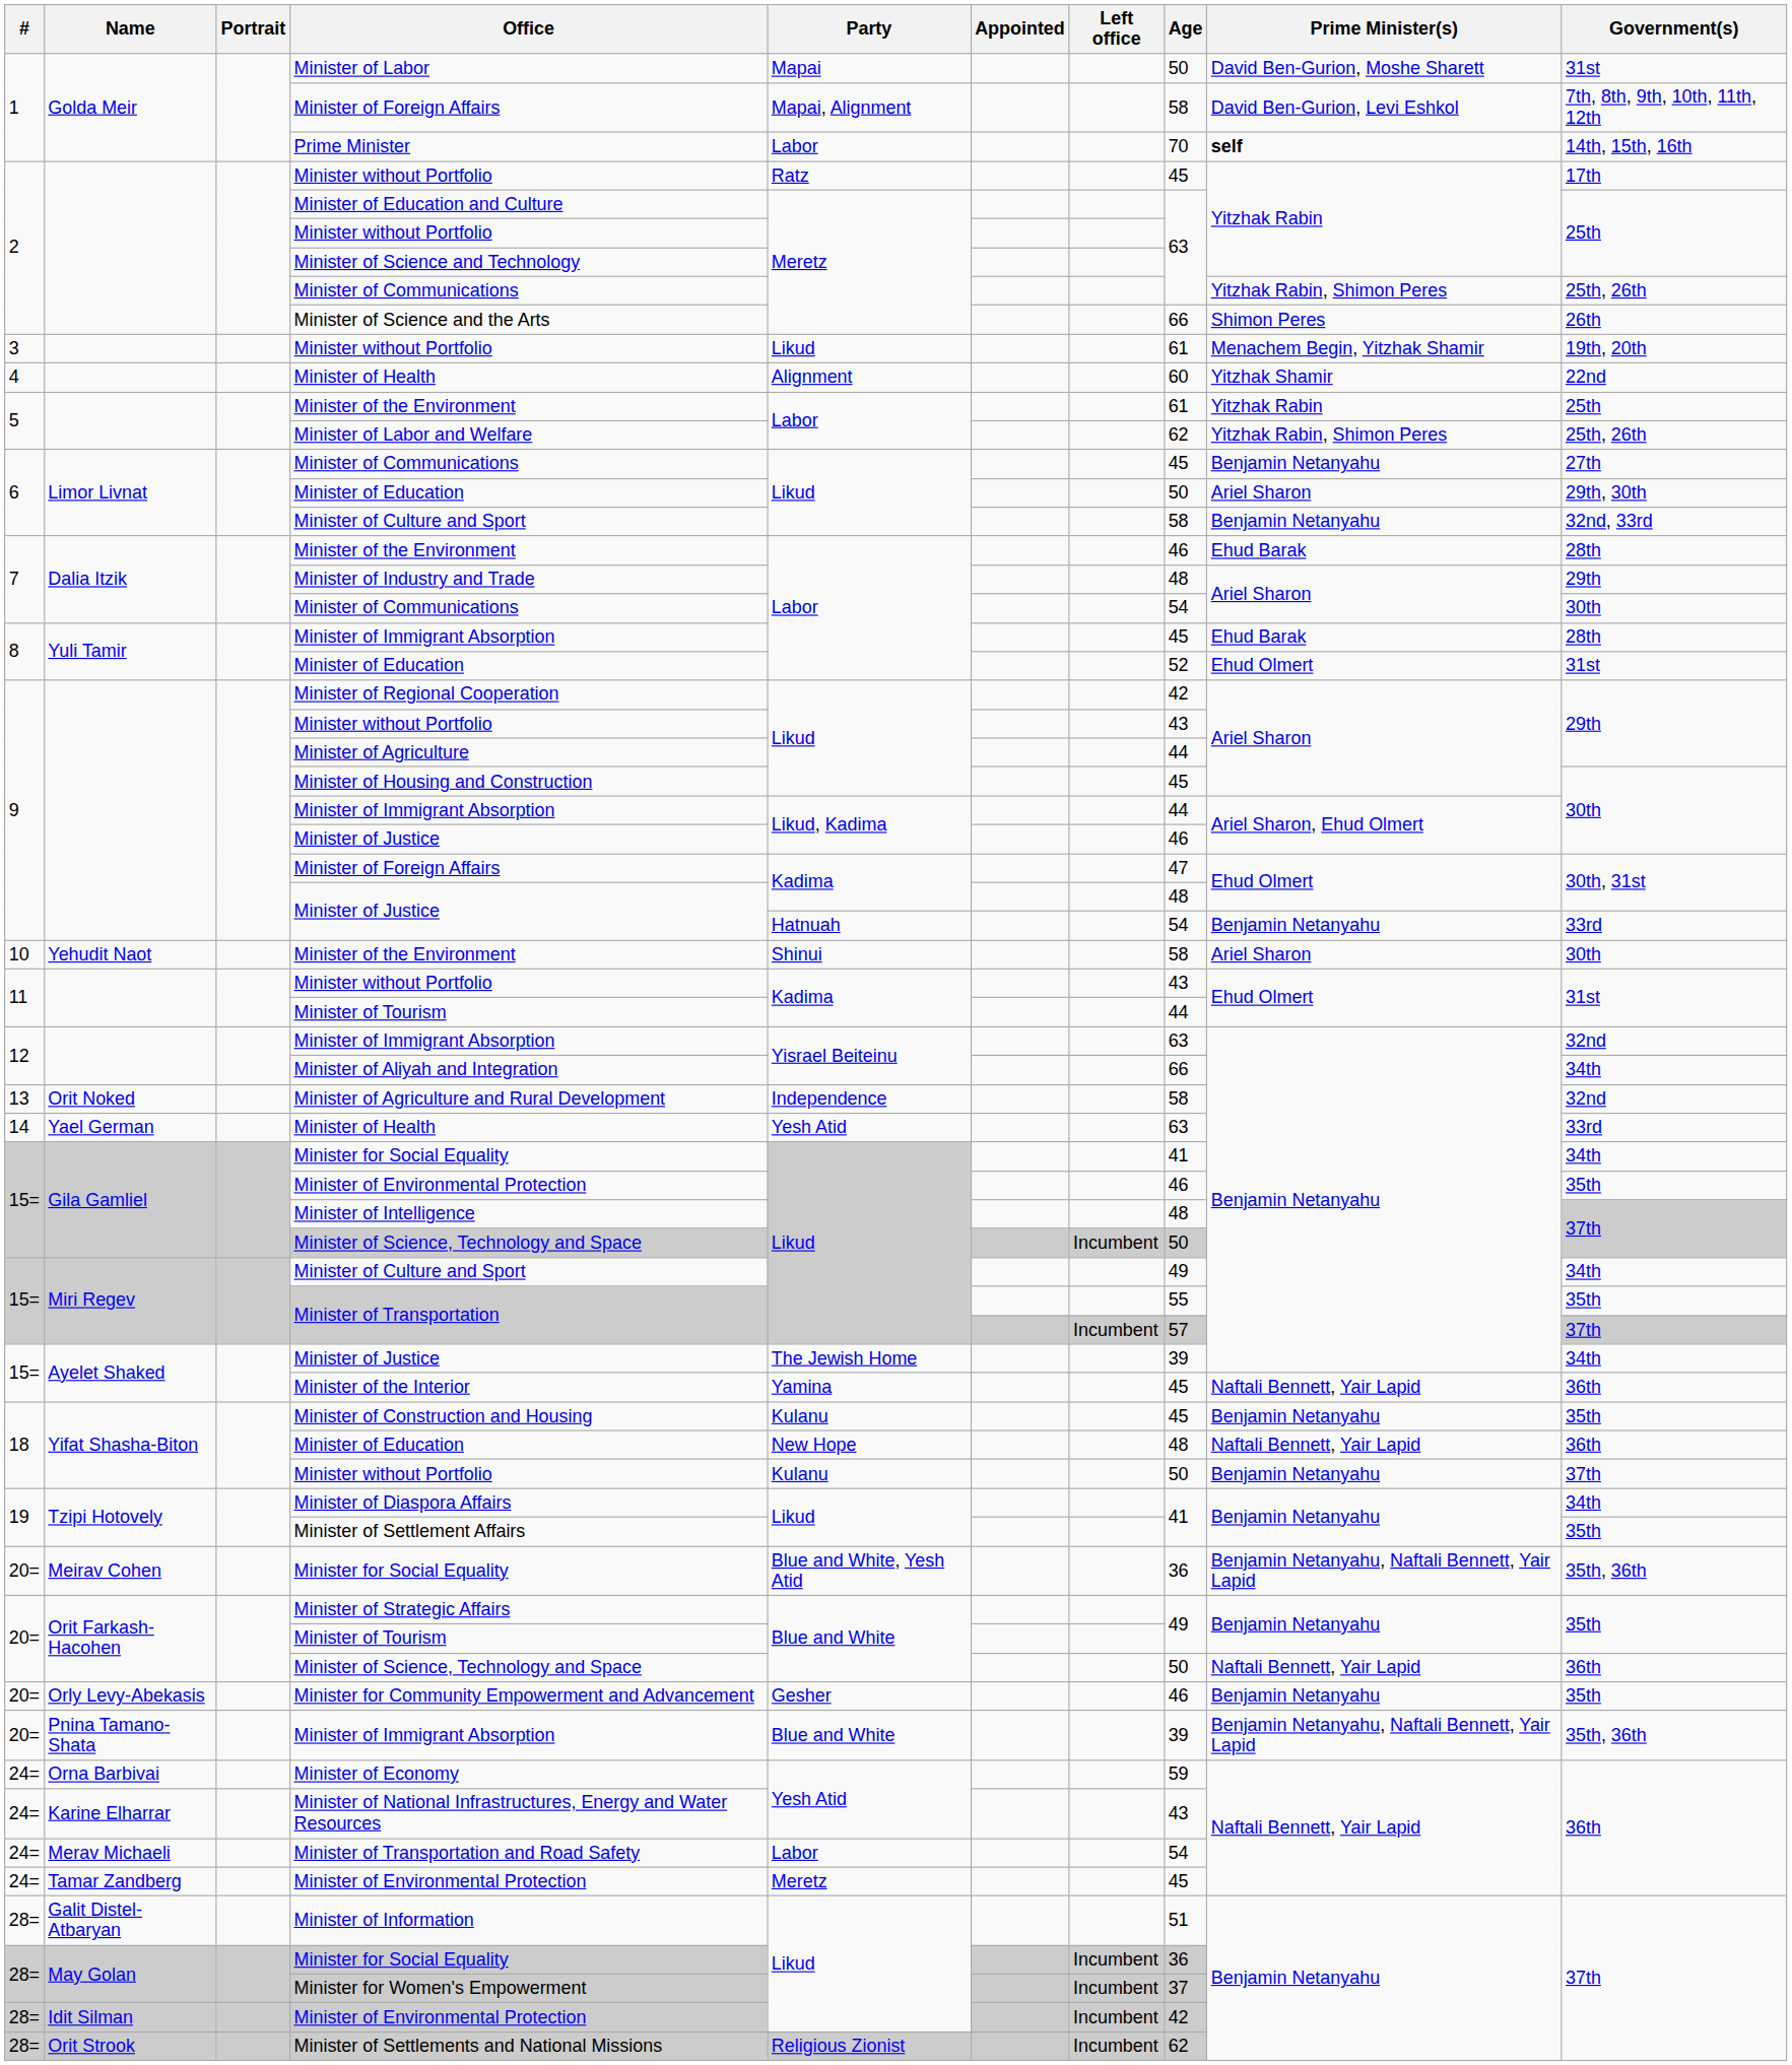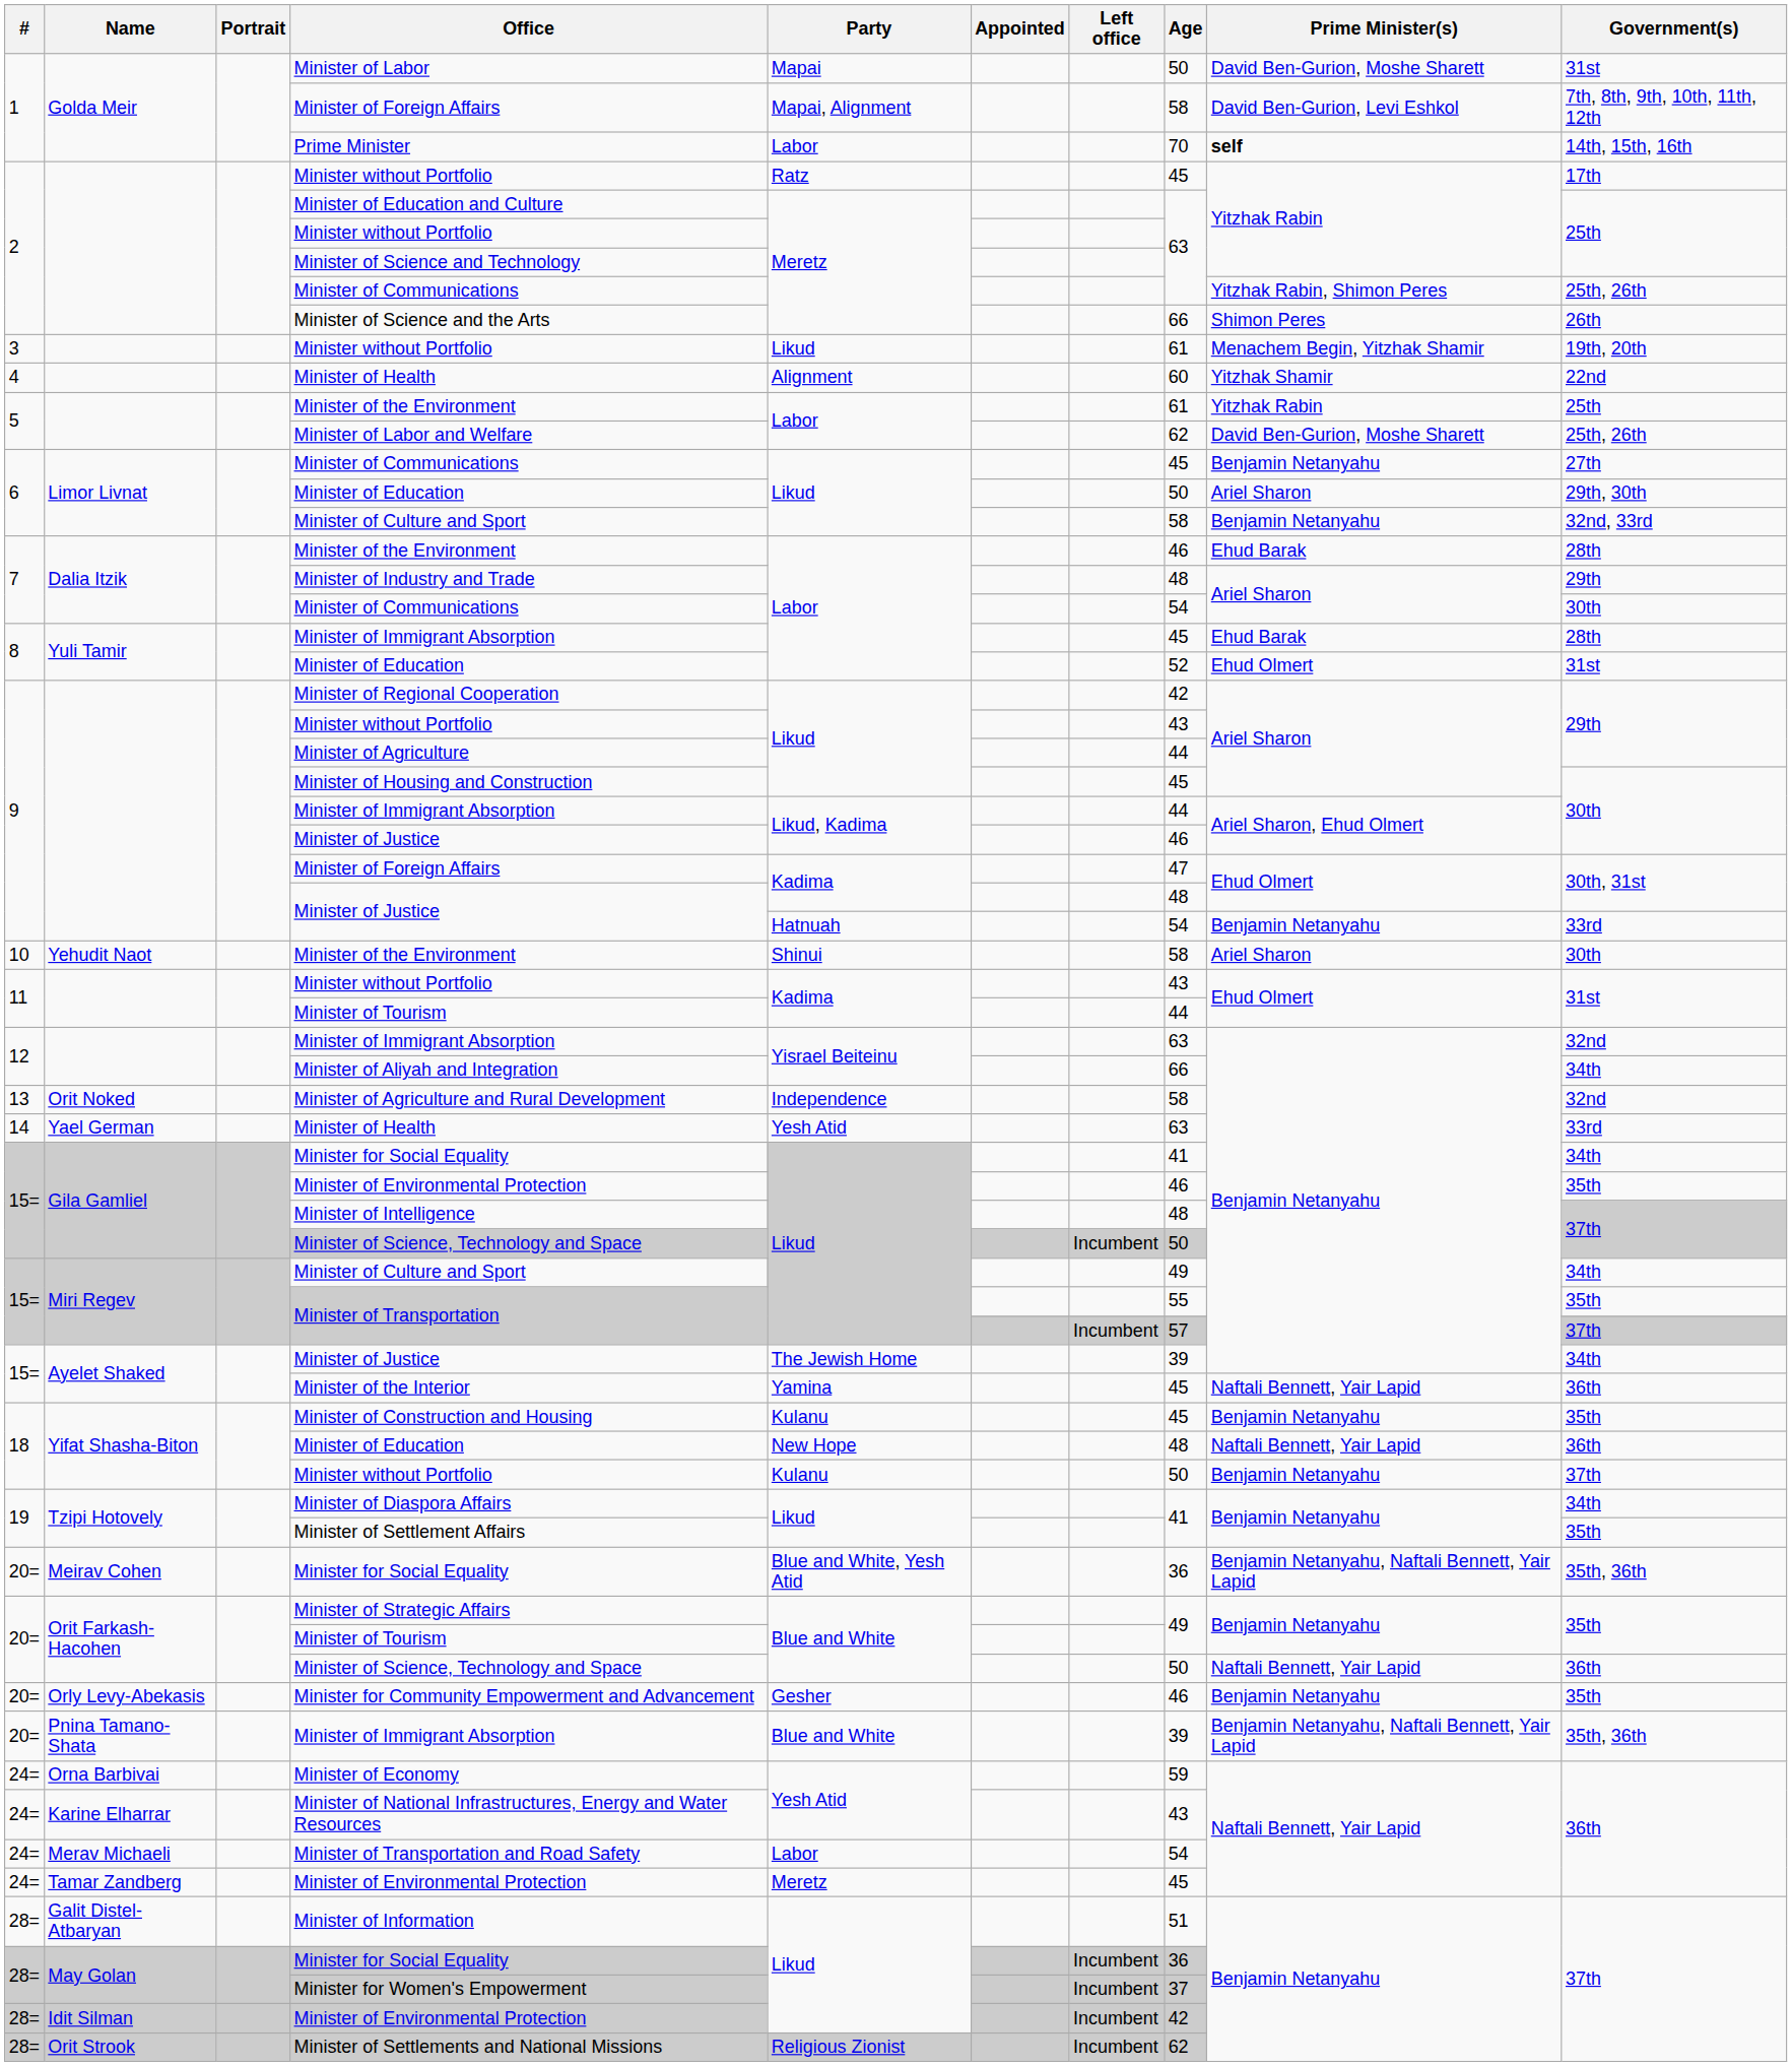Minister of Labor and Welfare | Prime Minister(s): Yitzhak Rabin, Shimon Peres -> David Ben-Gurion, Moshe Sharett
